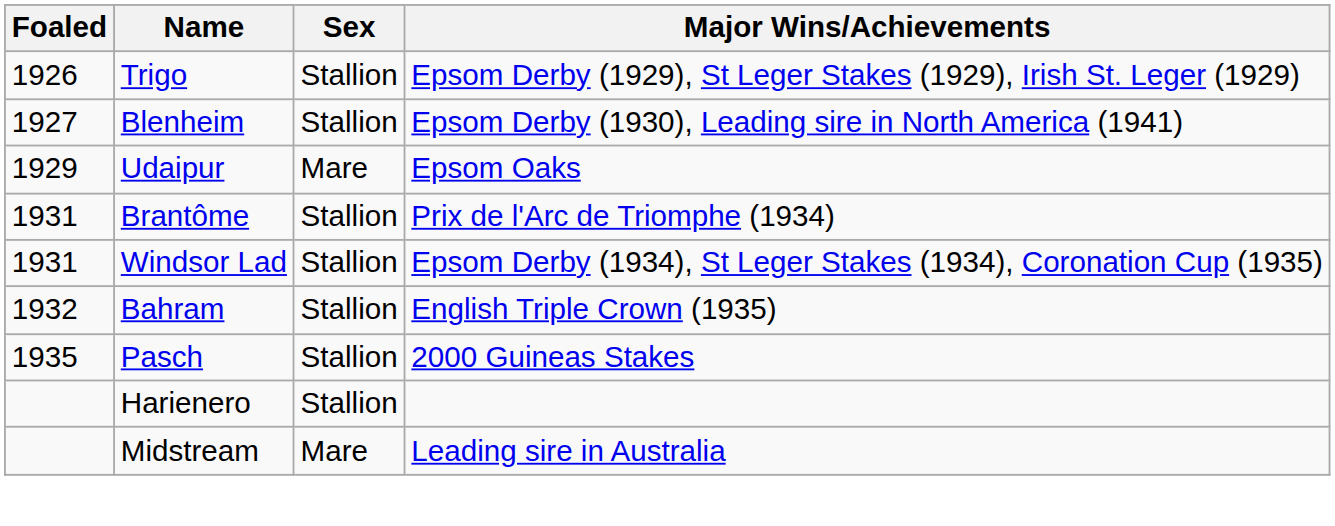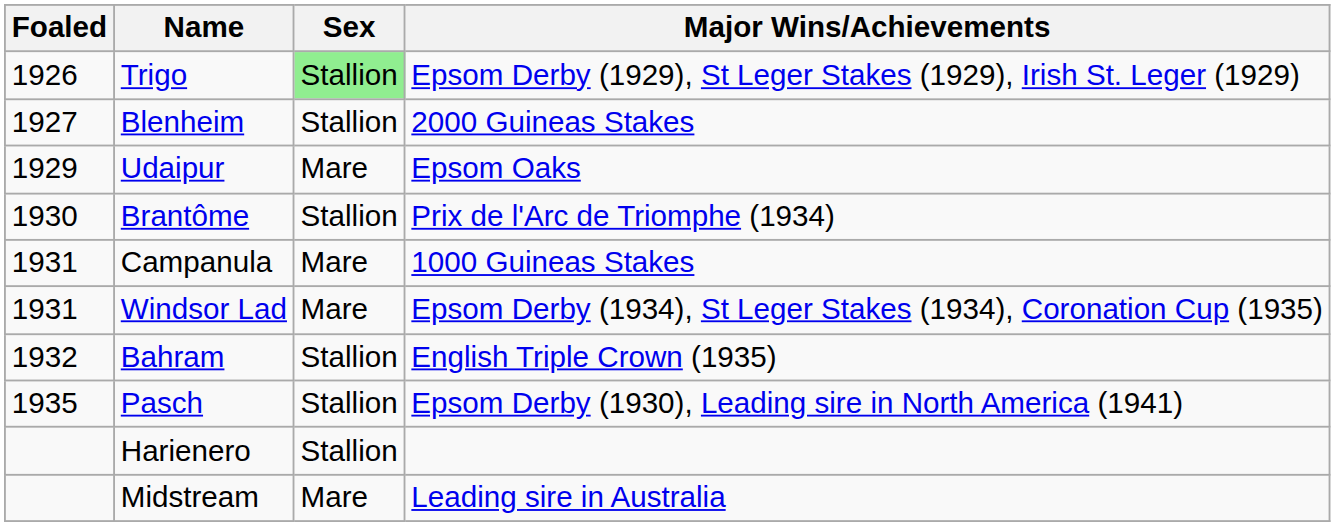Trigo | Sex: no background -> lightgreen background
Blenheim | Major Wins/Achievements: Epsom Derby (1930), Leading sire in North America (1941) -> 2000 Guineas Stakes
Brantôme | Foaled: 1931 -> 1930
+ row: 1931 | Campanula | Mare | 1000 Guineas Stakes
Windsor Lad | Sex: Stallion -> Mare
Pasch | Major Wins/Achievements: 2000 Guineas Stakes -> Epsom Derby (1930), Leading sire in North America (1941)
